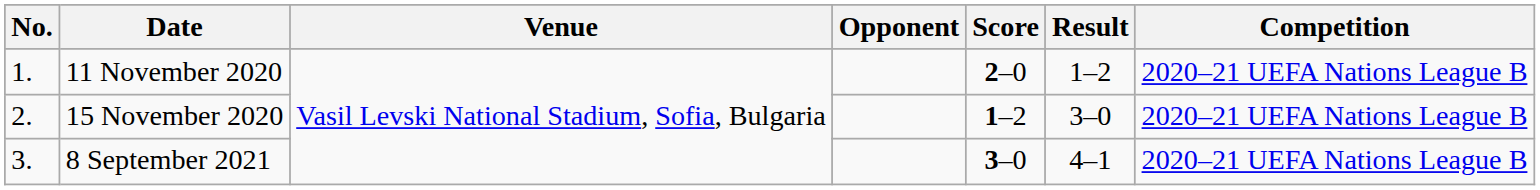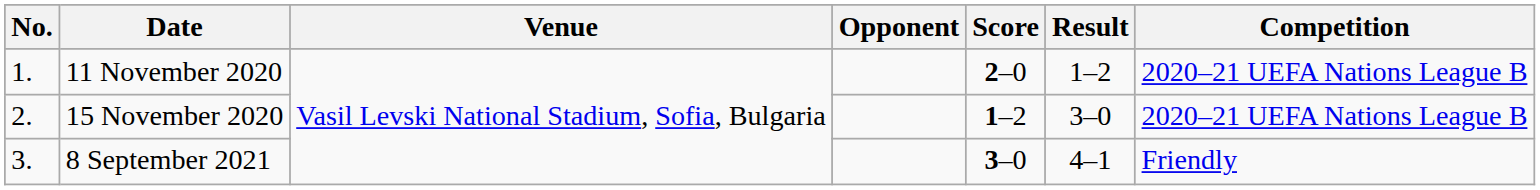8 September 2021 | Competition: 2020–21 UEFA Nations League B -> Friendly
